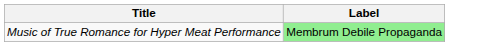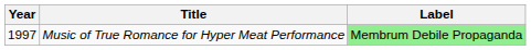+ column: Year | 1997
